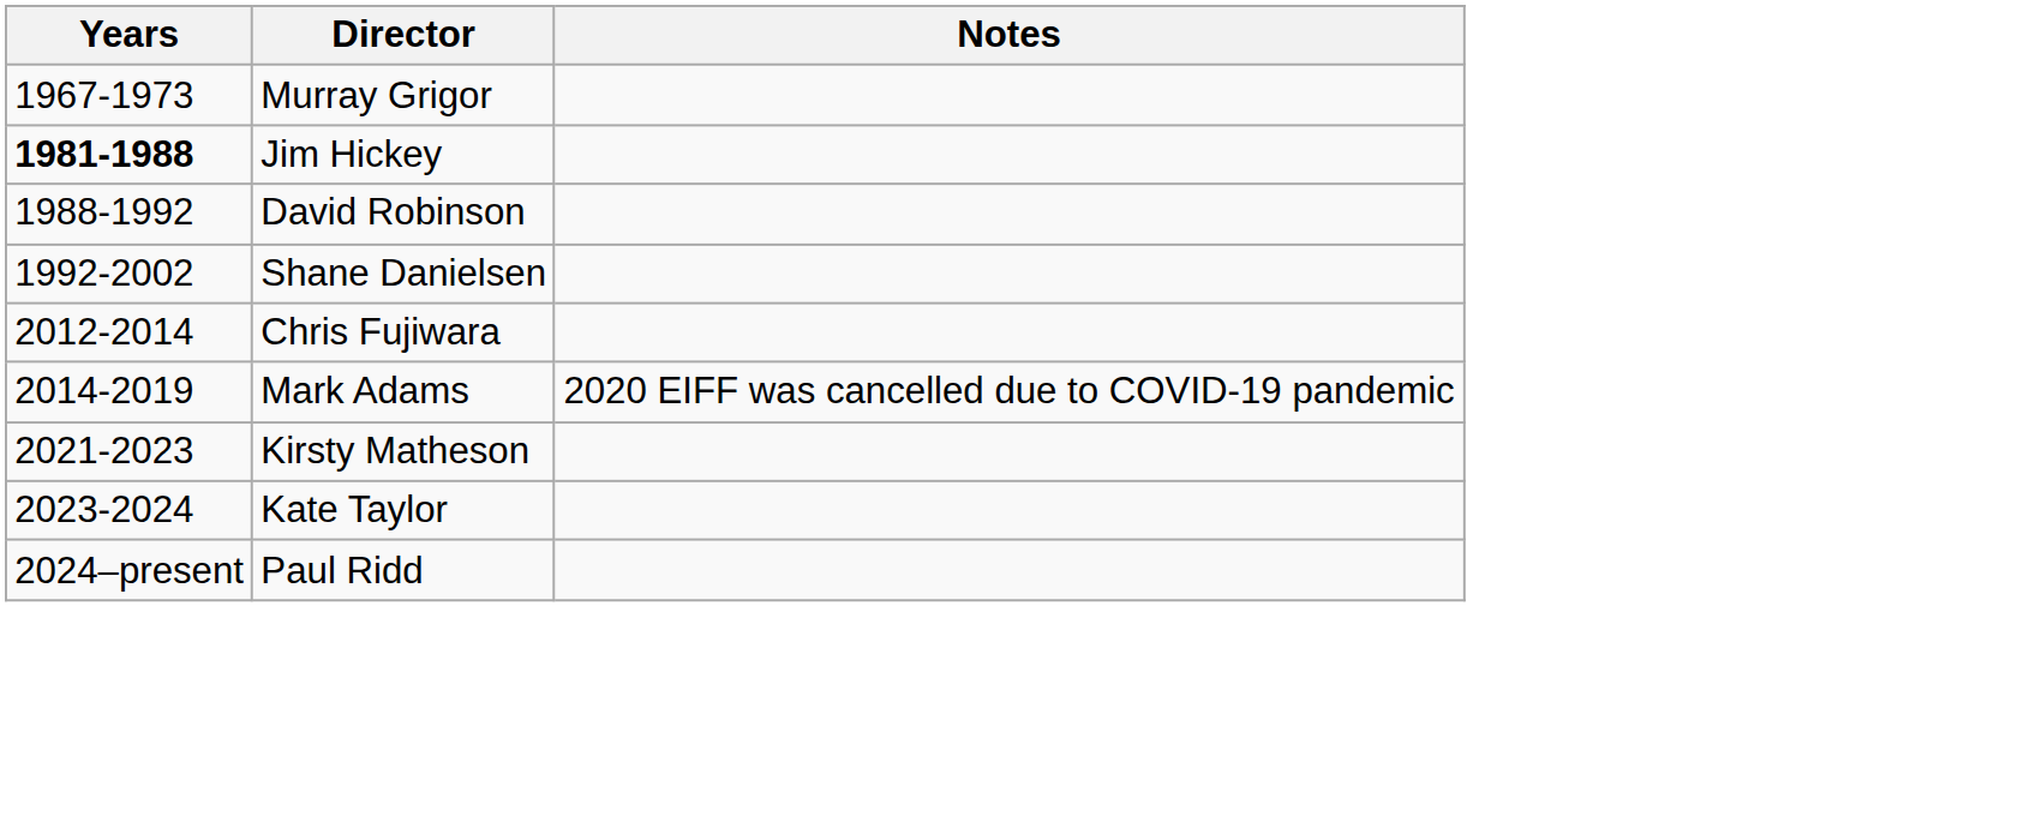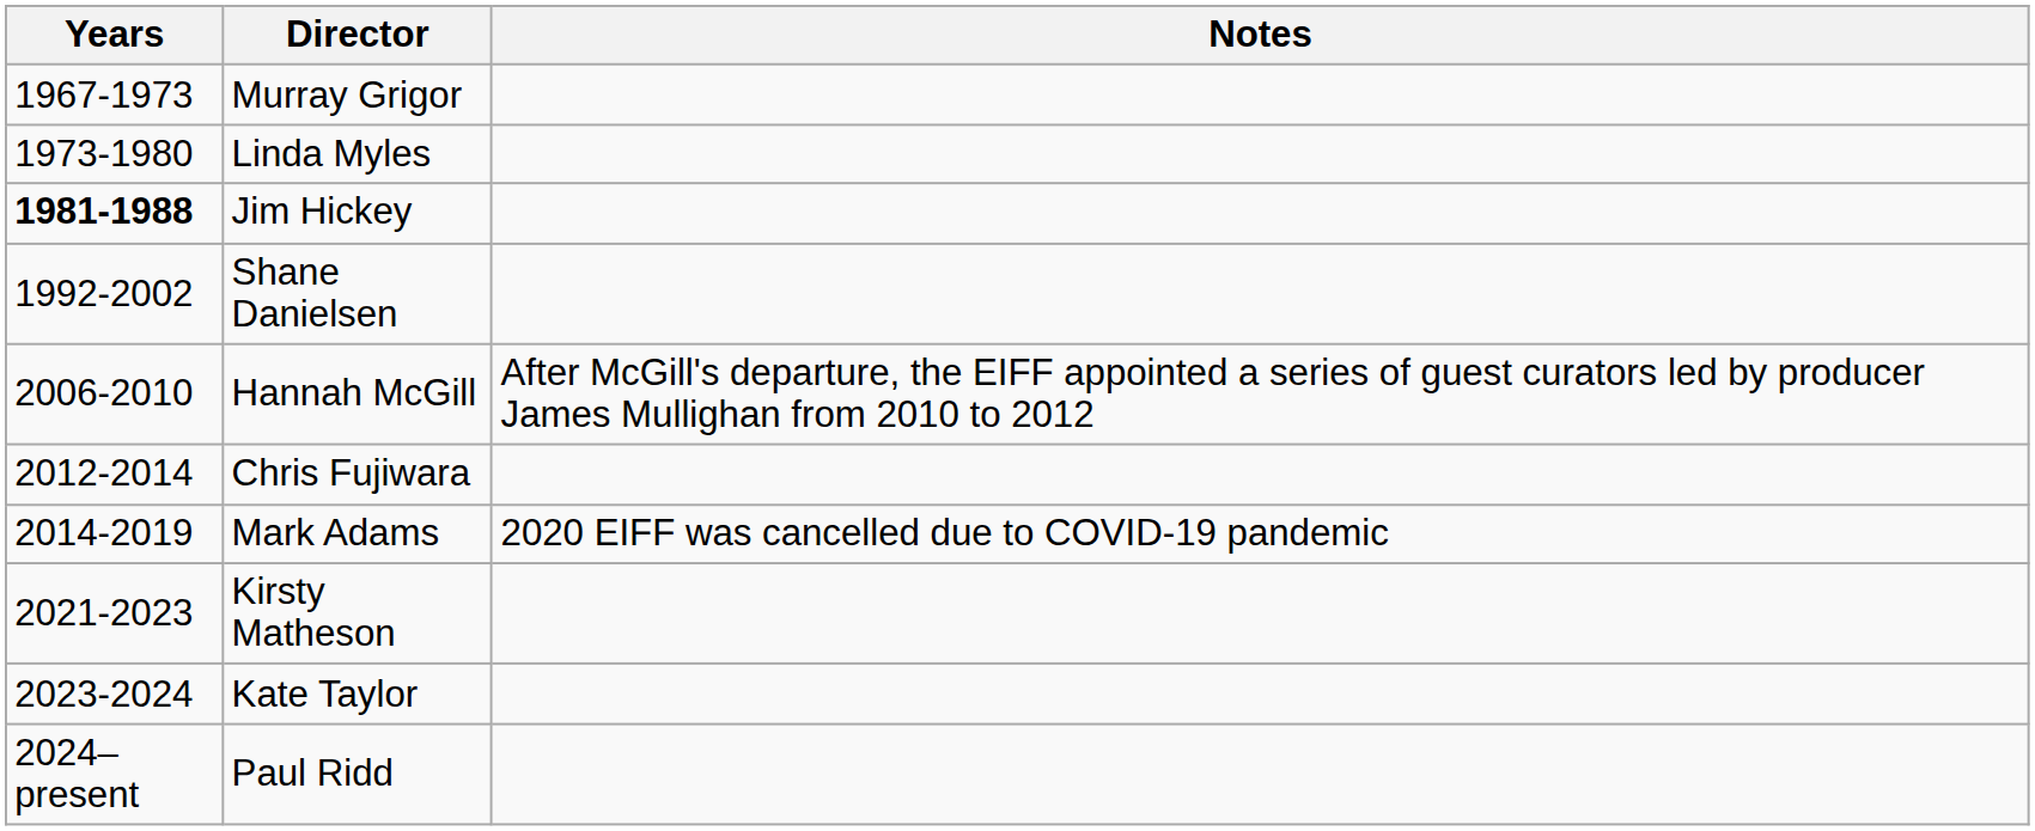+ row: 1973-1980 | Linda Myles
- row: 1988-1992 | David Robinson
+ row: 2006-2010 | Hannah McGill | After McGill's departure, the EIFF appointed a series of guest curators led by producer James Mullighan from 2010 to 2012
